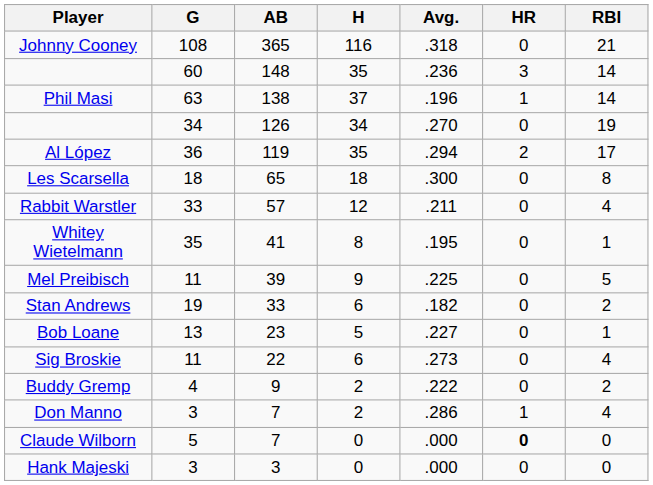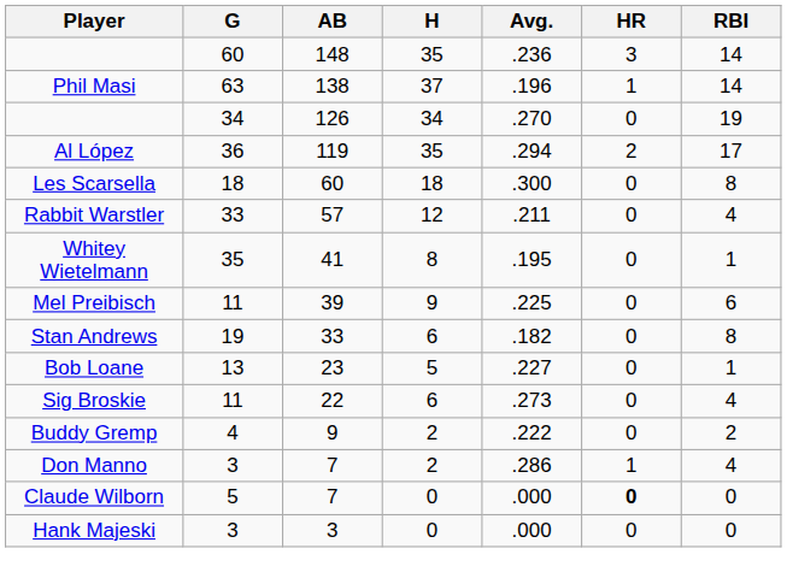- row: Johnny Cooney | 108 | 365 | 116 | .318 | 0 | 21
Les Scarsella | AB: 65 -> 60
Mel Preibisch | RBI: 5 -> 6
Stan Andrews | RBI: 2 -> 8
